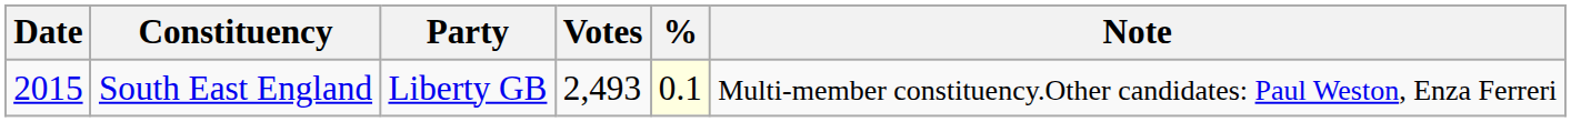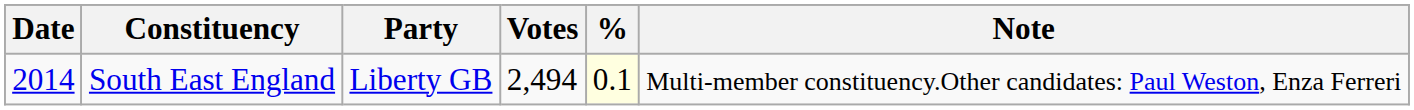South East England | Date: 2015 -> 2014
South East England | Votes: 2,493 -> 2,494
